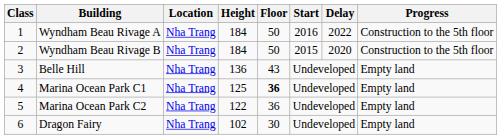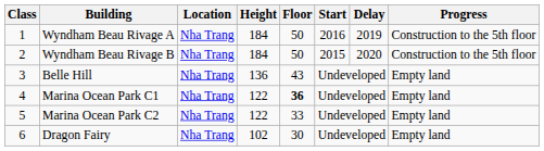Wyndham Beau Rivage A | Delay: 2022 -> 2019
Marina Ocean Park C1 | Height: 125 -> 122
Marina Ocean Park C2 | Floor: 36 -> 33
